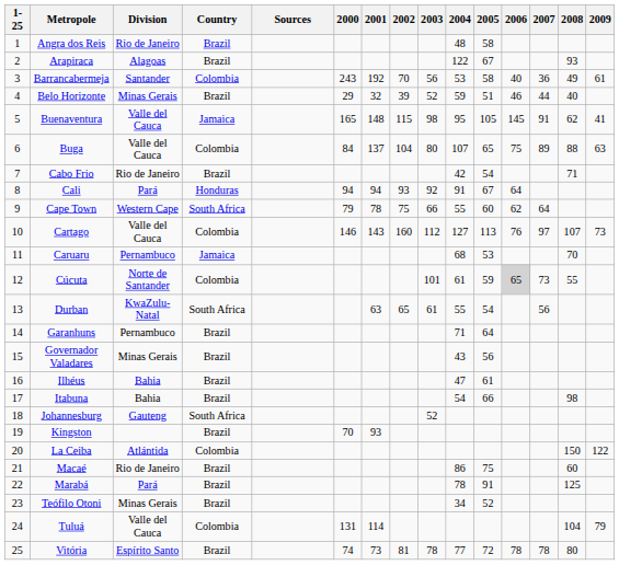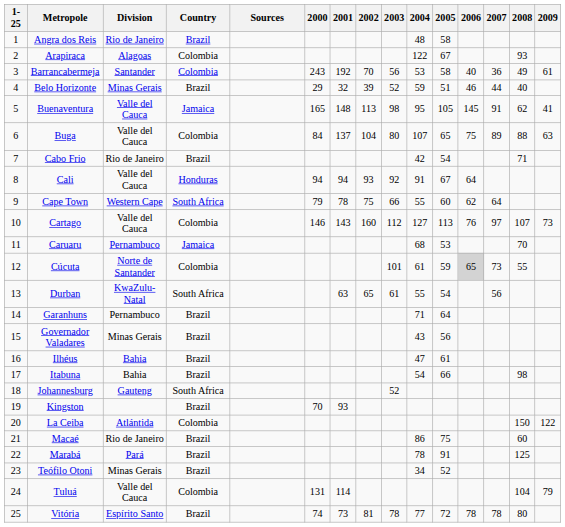Arapiraca | Country: Brazil -> Colombia
Buenaventura | 2002: 115 -> 113
Cali | Division: Pará -> Valle del Cauca
